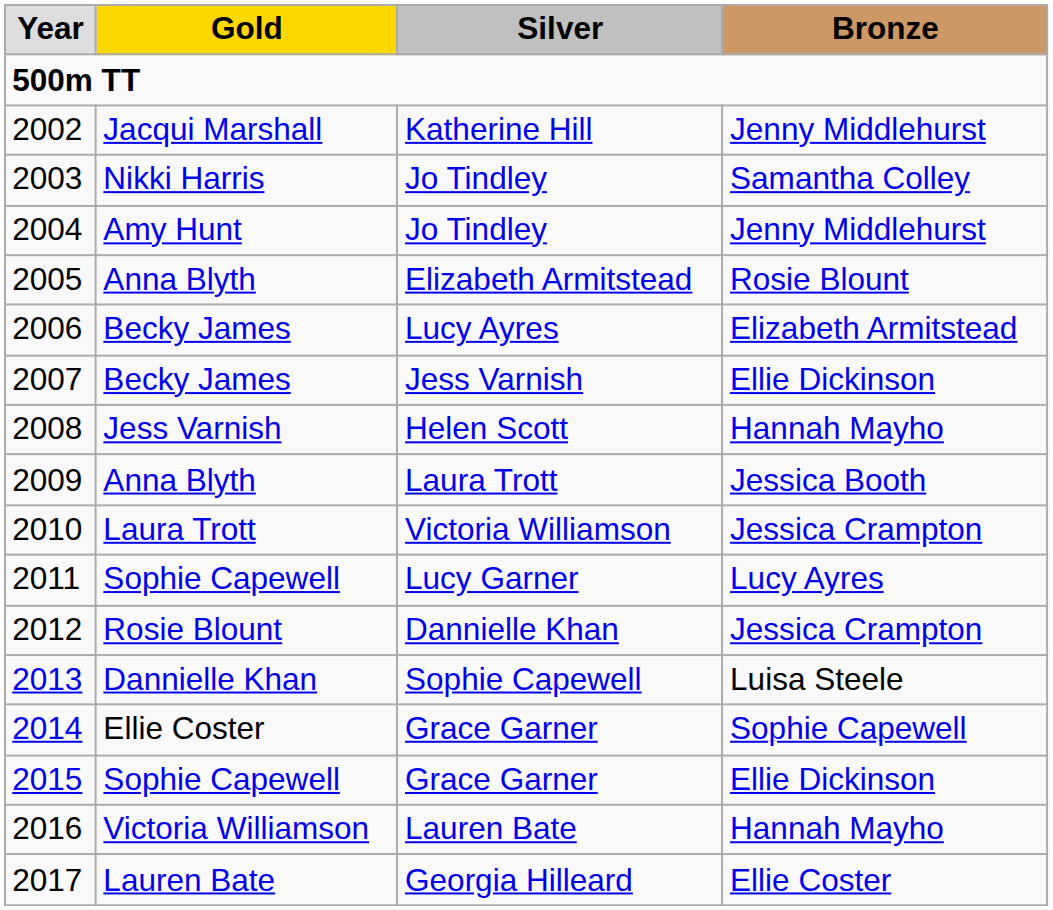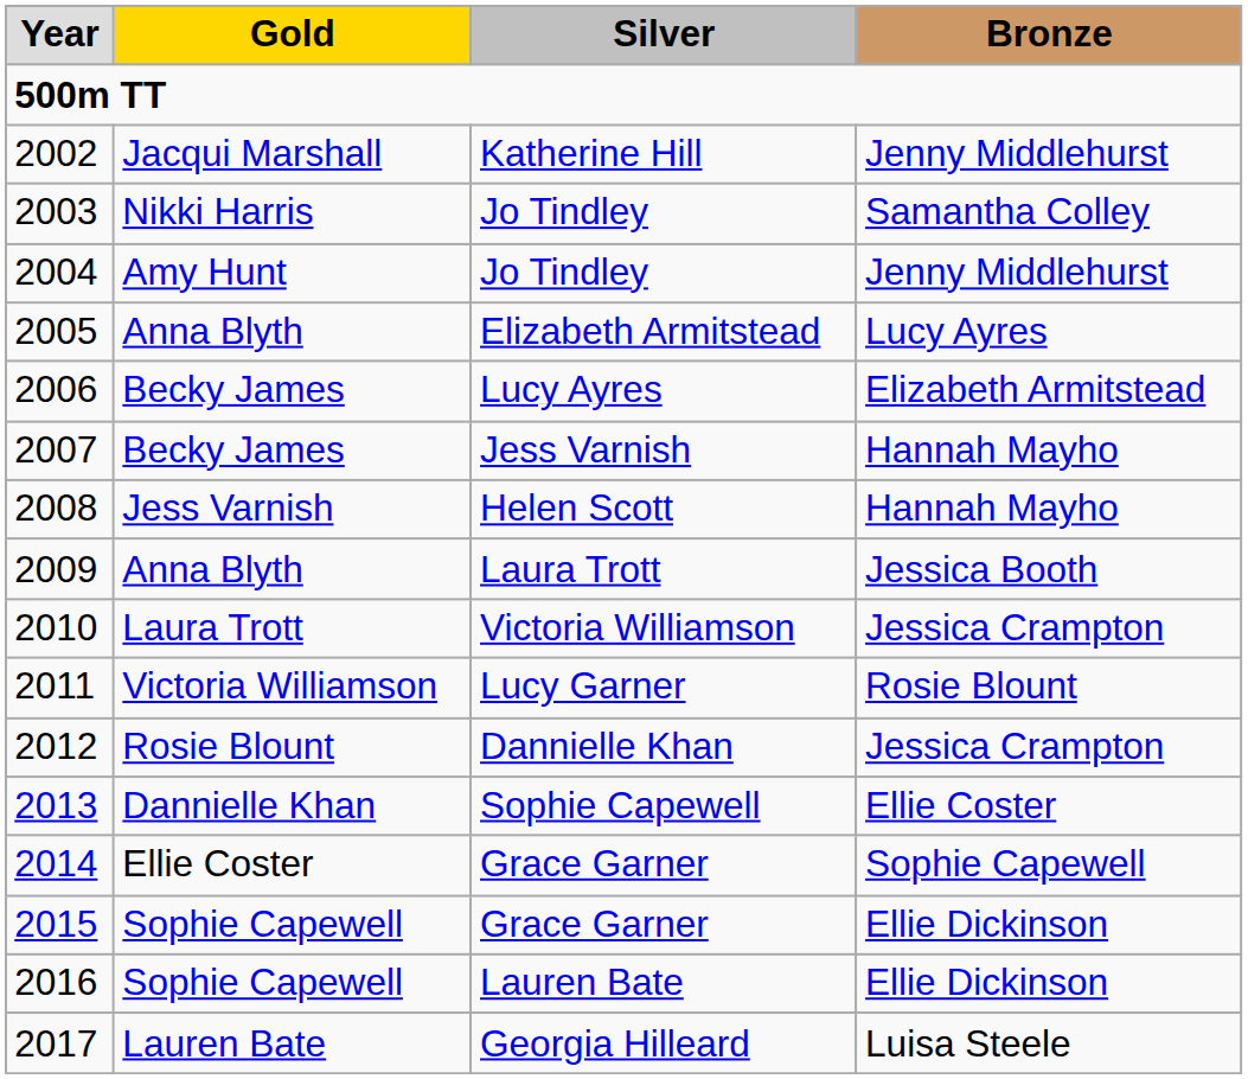2005 | column 4: Rosie Blount -> Lucy Ayres
2007 | column 4: Ellie Dickinson -> Hannah Mayho
2011 | column 2: Sophie Capewell -> Victoria Williamson
2011 | column 4: Lucy Ayres -> Rosie Blount
2013 | column 4: Luisa Steele -> Ellie Coster
2016 | column 2: Victoria Williamson -> Sophie Capewell
2016 | column 4: Hannah Mayho -> Ellie Dickinson
2017 | column 4: Ellie Coster -> Luisa Steele
